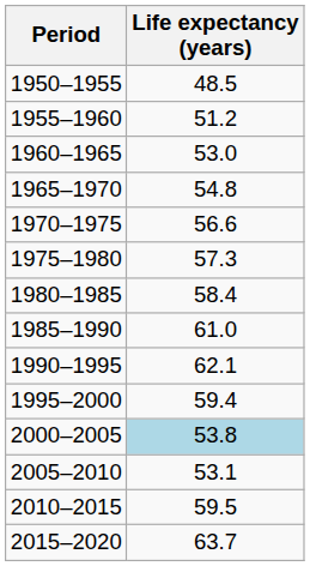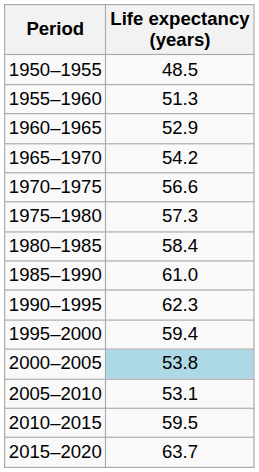1955–1960 | Life expectancy (years): 51.2 -> 51.3
1960–1965 | Life expectancy (years): 53.0 -> 52.9
1965–1970 | Life expectancy (years): 54.8 -> 54.2
1990–1995 | Life expectancy (years): 62.1 -> 62.3
